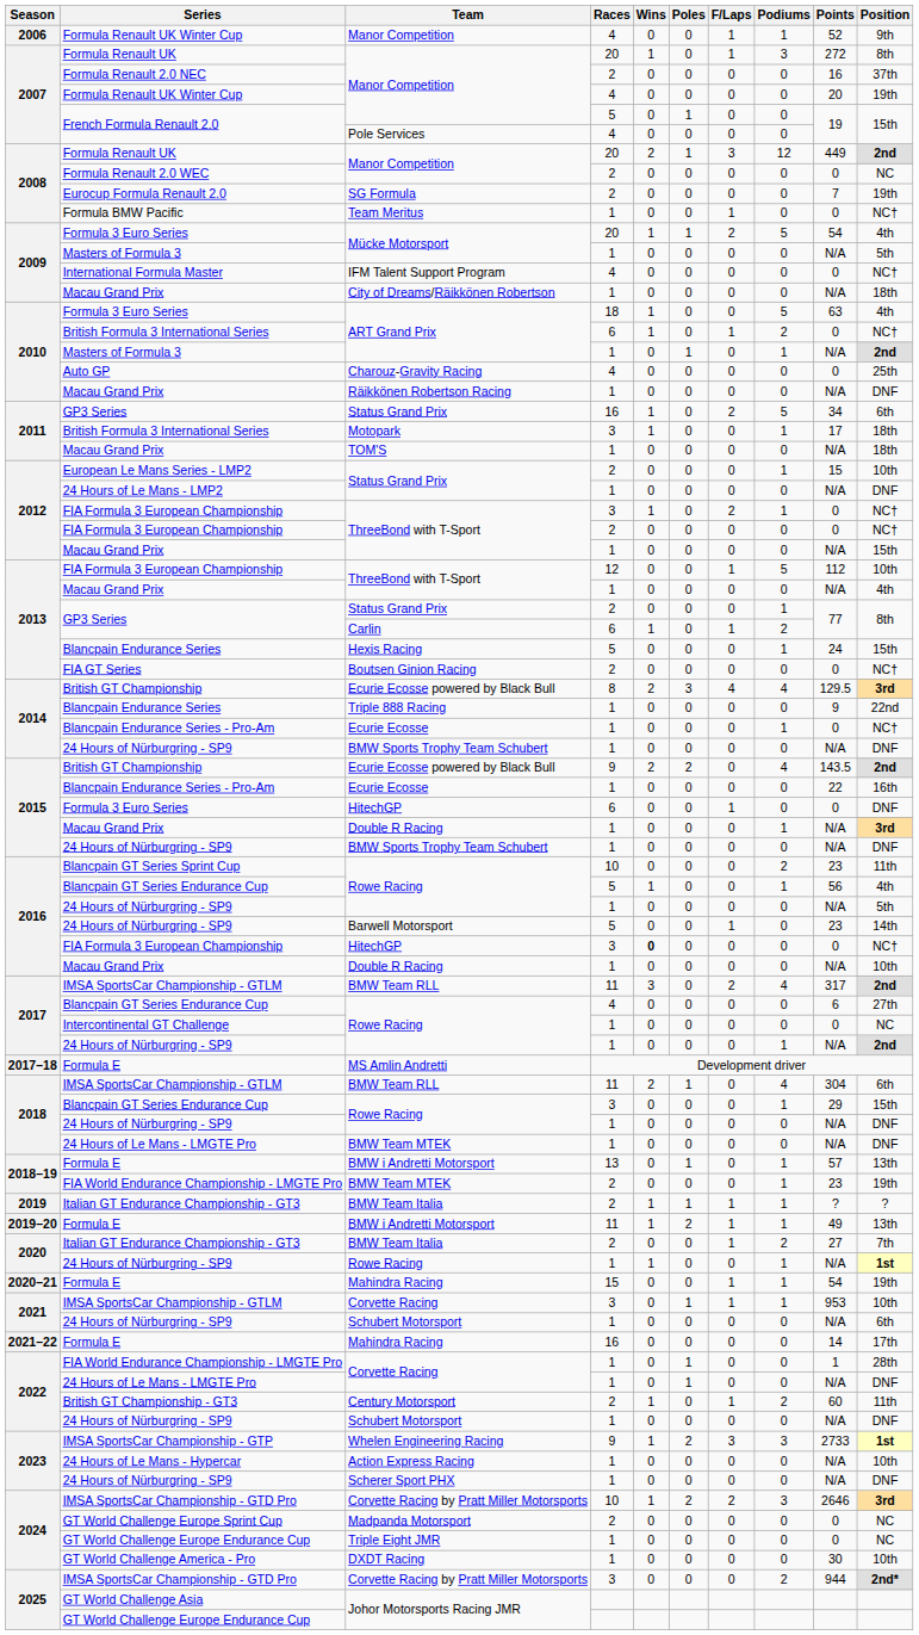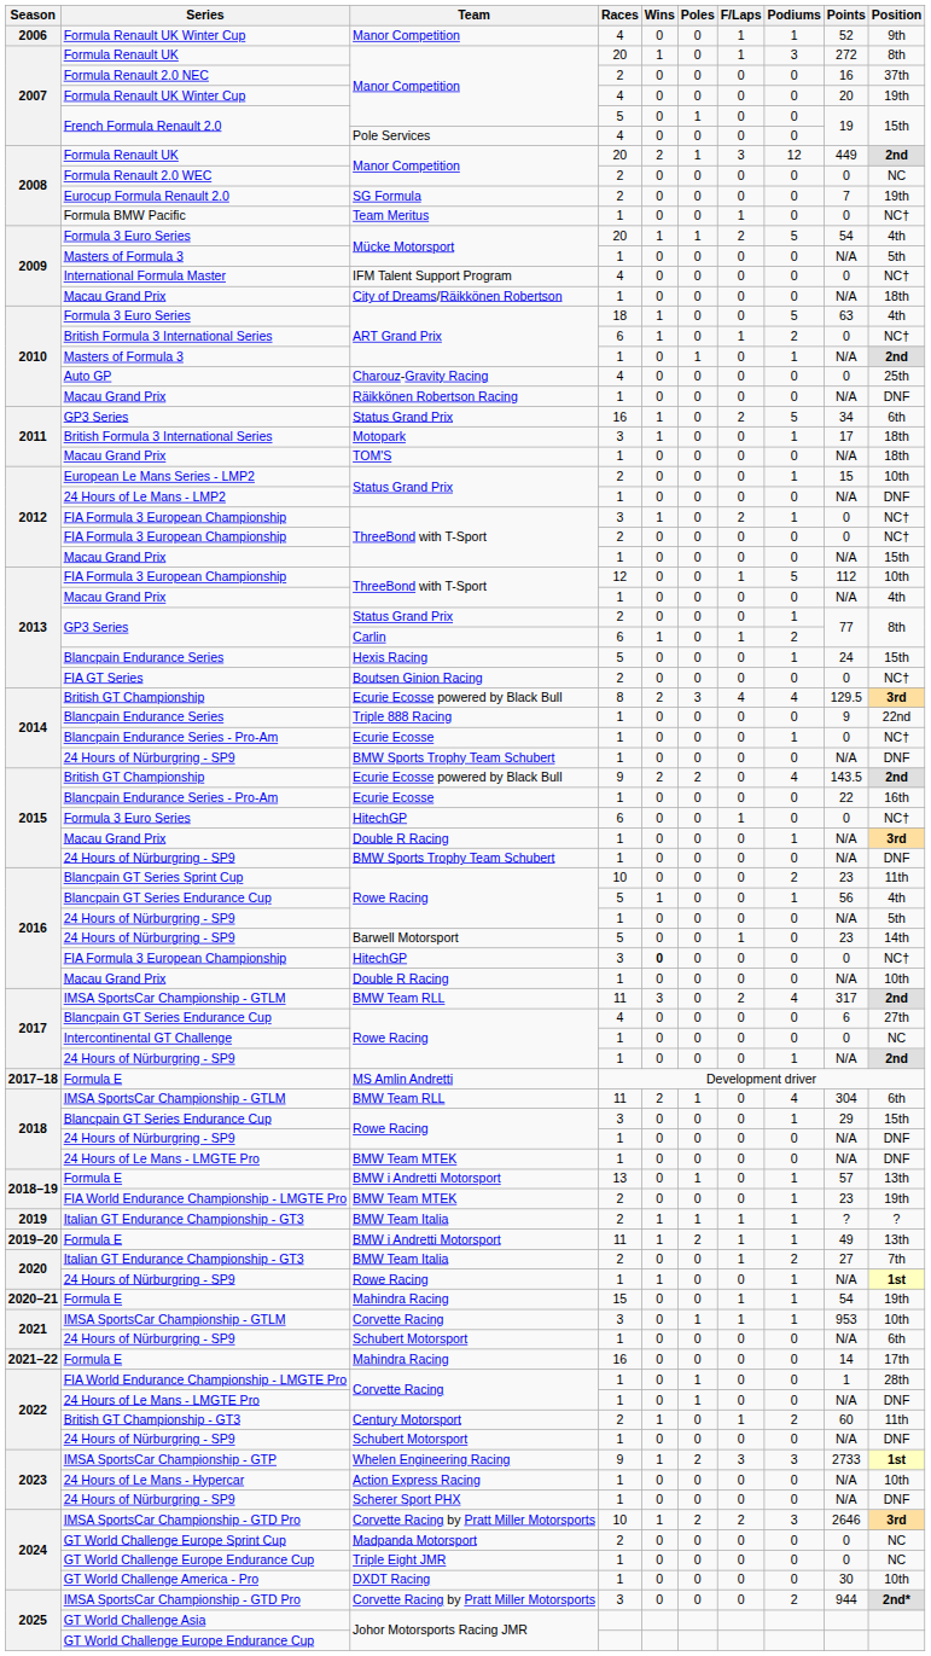HitechGP / 6 | Position: DNF -> NC†
